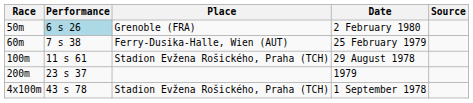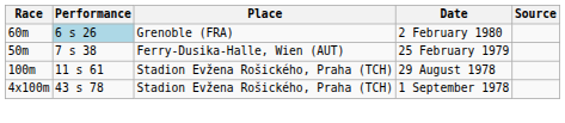2 February 1980 | Race: 50m -> 60m
25 February 1979 | Race: 60m -> 50m
- row: 200m | 23 s 37 | 1979
